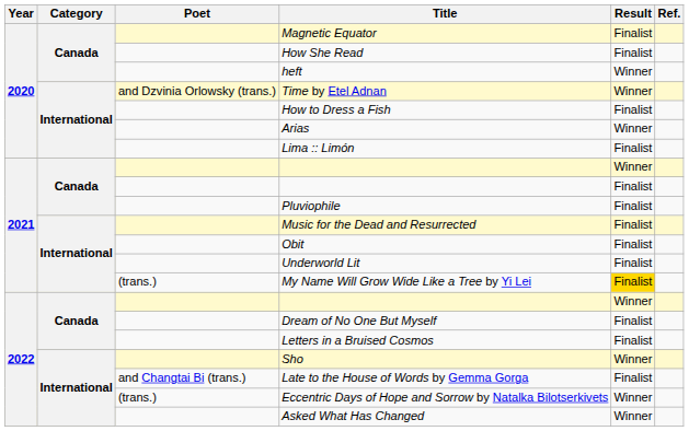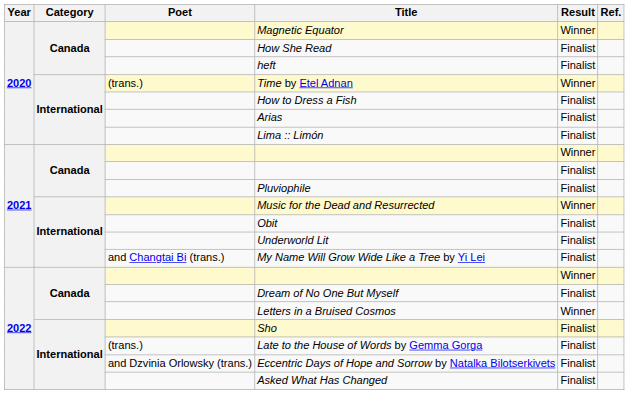Magnetic Equator | Result: Finalist -> Winner
heft | Result: Winner -> Finalist
Time by Etel Adnan | Poet: and Dzvinia Orlowsky (trans.) -> (trans.)
Arias | Result: Winner -> Finalist
Music for the Dead and Resurrected | Result: Finalist -> Winner
My Name Will Grow Wide Like a Tree by Yi Lei | Poet: (trans.) -> and Changtai Bi (trans.)
My Name Will Grow Wide Like a Tree by Yi Lei | Result: gold background -> no background
Letters in a Bruised Cosmos | Result: Finalist -> Winner
Sho | Result: Winner -> Finalist
Late to the House of Words by Gemma Gorga | Poet: and Changtai Bi (trans.) -> (trans.)
Eccentric Days of Hope and Sorrow by Natalka Bilotserkivets | Poet: (trans.) -> and Dzvinia Orlowsky (trans.)
Eccentric Days of Hope and Sorrow by Natalka Bilotserkivets | Result: Winner -> Finalist
Asked What Has Changed | Result: Winner -> Finalist
